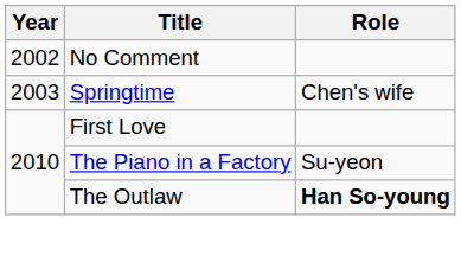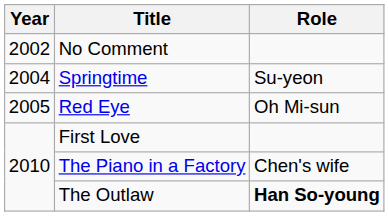Springtime | Year: 2003 -> 2004
Springtime | Role: Chen's wife -> Su-yeon
+ row: 2005 | Red Eye | Oh Mi-sun
The Piano in a Factory | Role: Su-yeon -> Chen's wife
